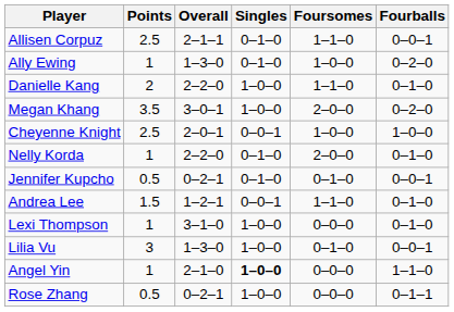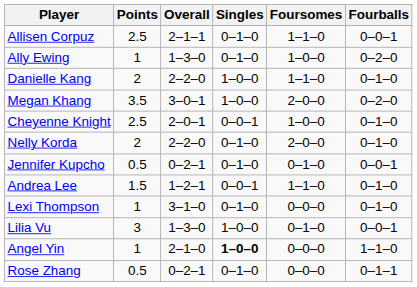Cheyenne Knight | Fourballs: 1–0–0 -> 0–1–0
Nelly Korda | Points: 1 -> 2
Lexi Thompson | Singles: 1–0–0 -> 0–1–0
Rose Zhang | Singles: 1–0–0 -> 0–1–0
